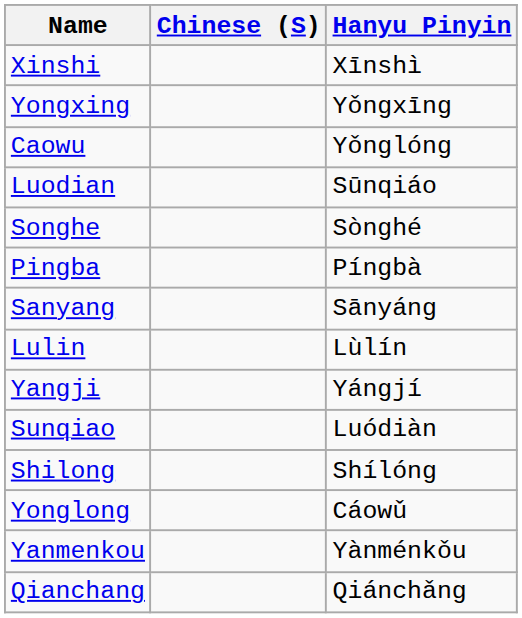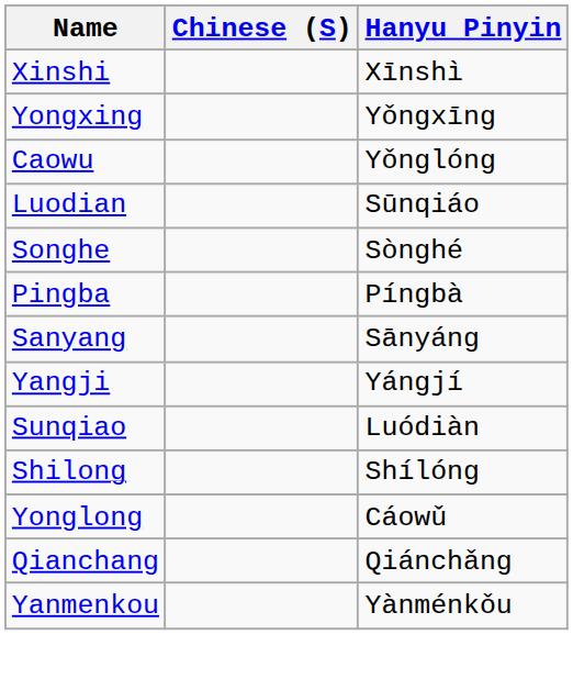- row: Lulin | Lùlín
rows swapped: Yanmenkou <-> Qianchang
